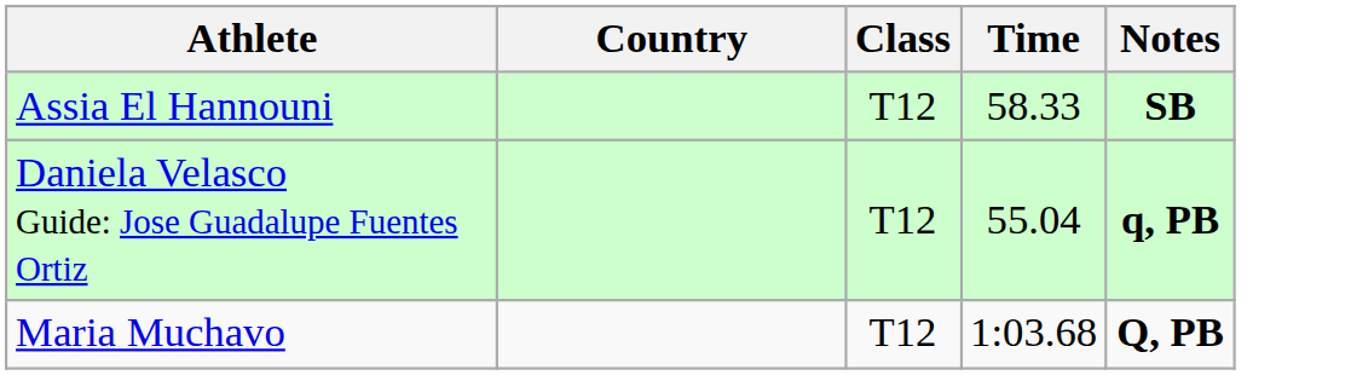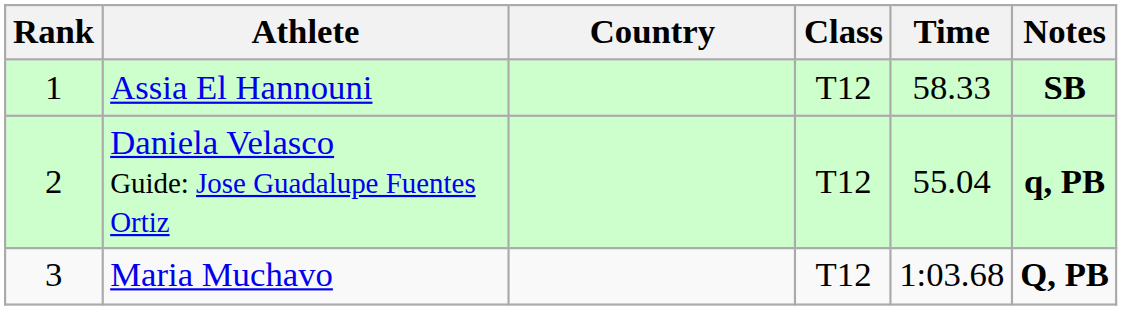+ column: Rank | 1 | 2 | 3
